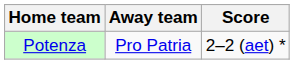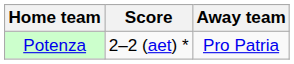columns swapped: Score <-> Away team
